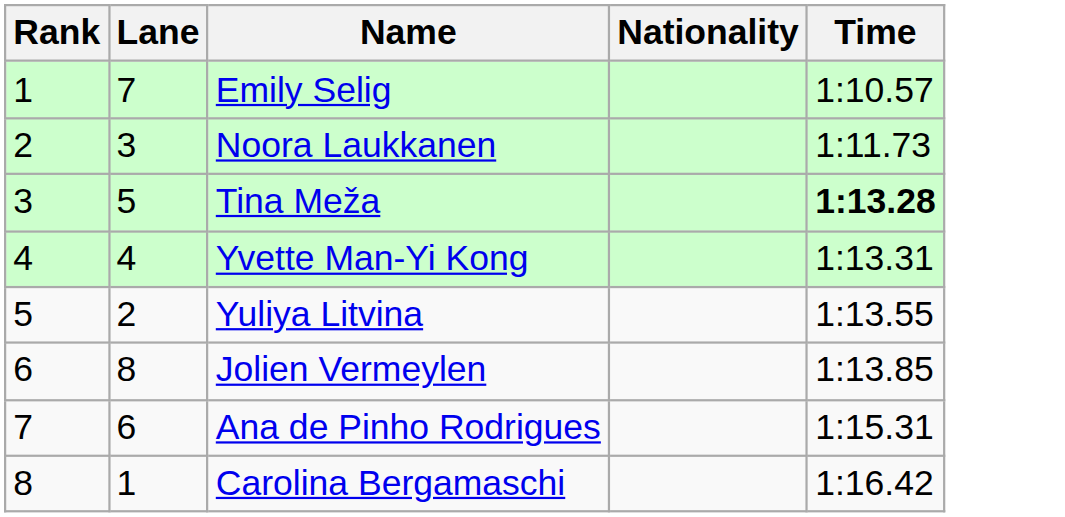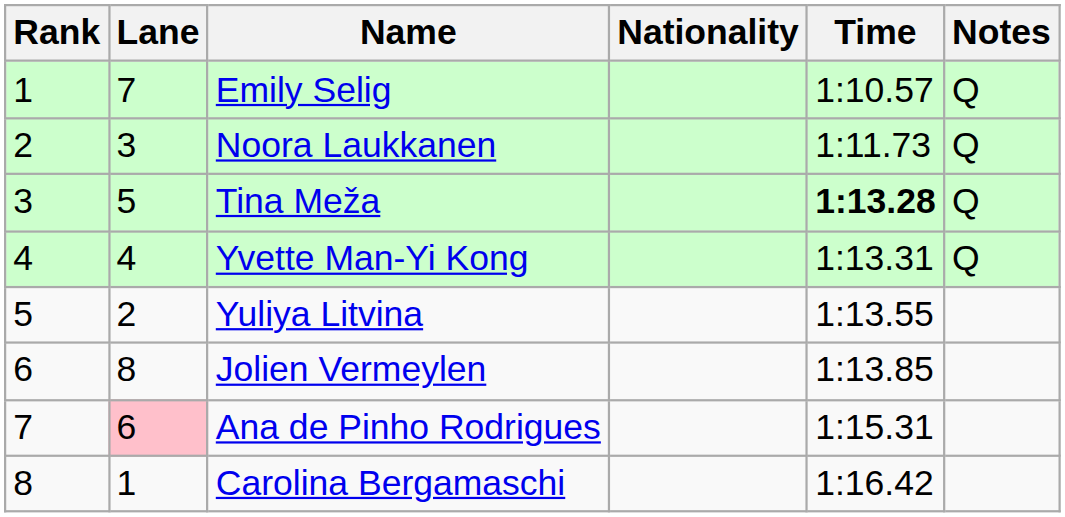+ column: Notes | Q | Q | Q | Q
Ana de Pinho Rodrigues | Lane: no background -> pink background
